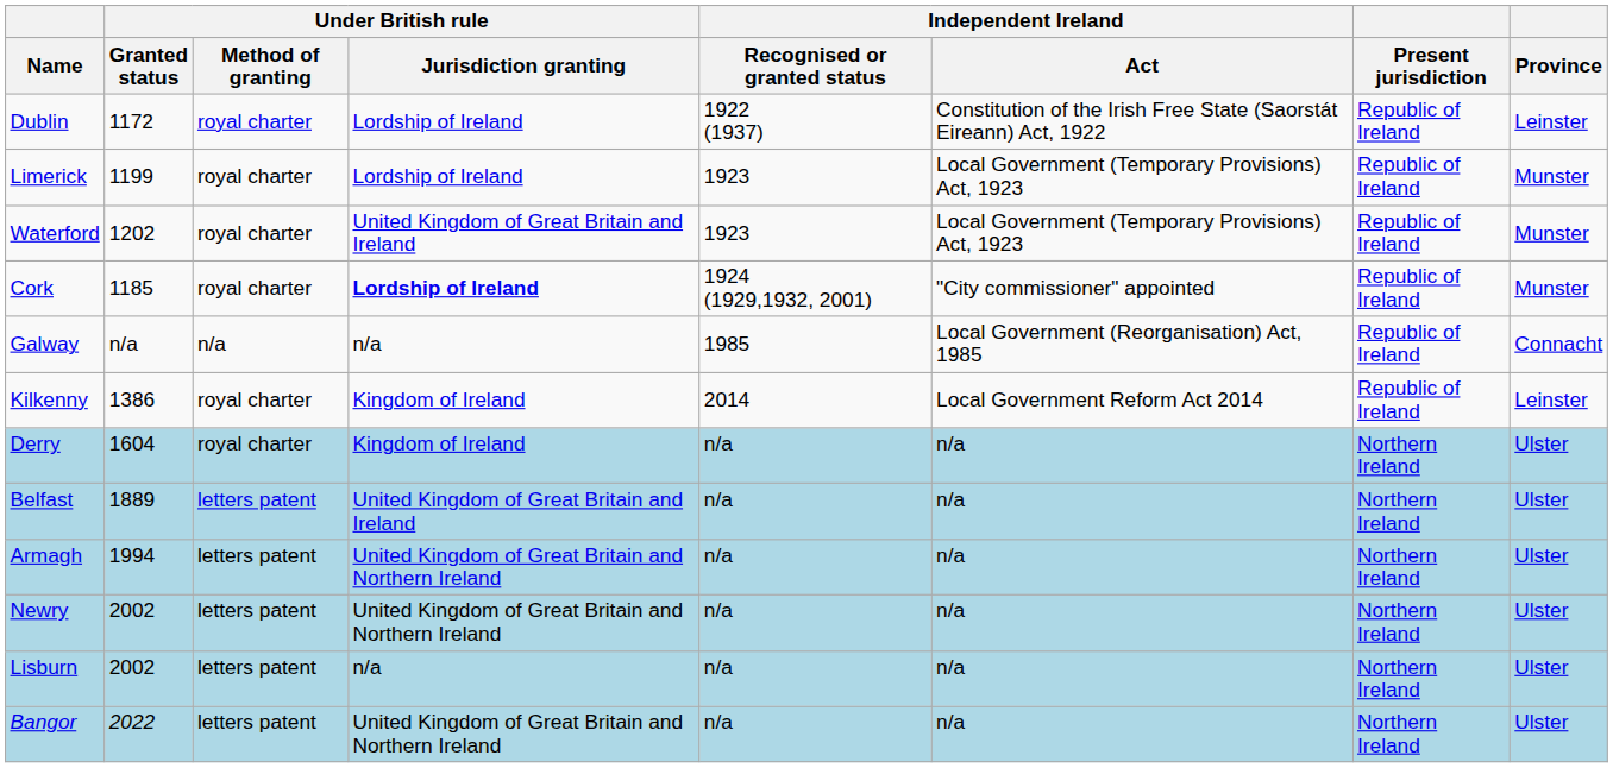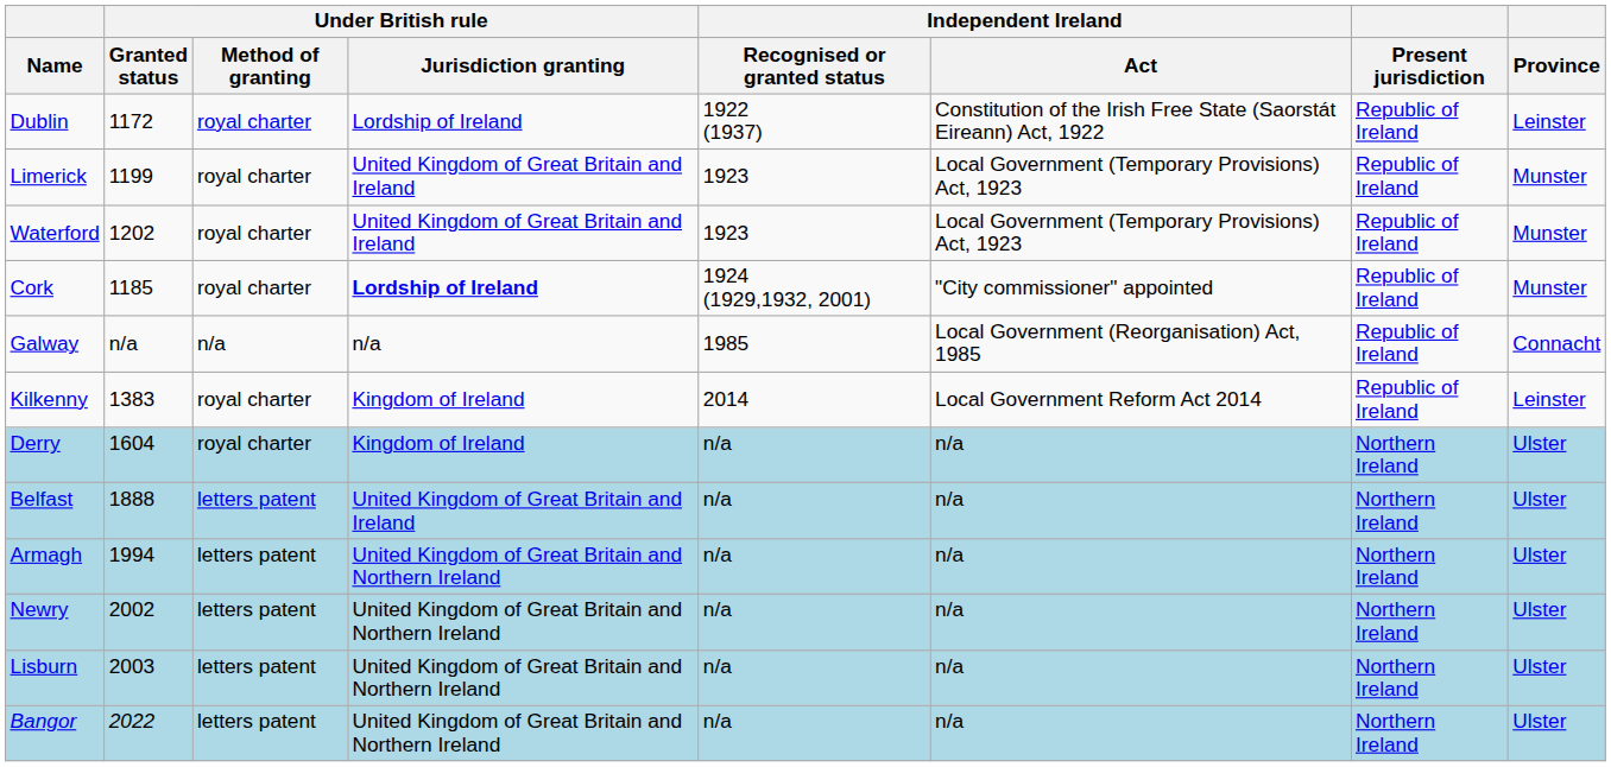Limerick | Under British rule / Jurisdiction granting: Lordship of Ireland -> United Kingdom of Great Britain and Ireland
Kilkenny | Under British rule / Granted status: 1386 -> 1383
Belfast | Under British rule / Granted status: 1889 -> 1888
Lisburn | Under British rule / Granted status: 2002 -> 2003
Lisburn | Under British rule / Jurisdiction granting: n/a -> United Kingdom of Great Britain and Northern Ireland
